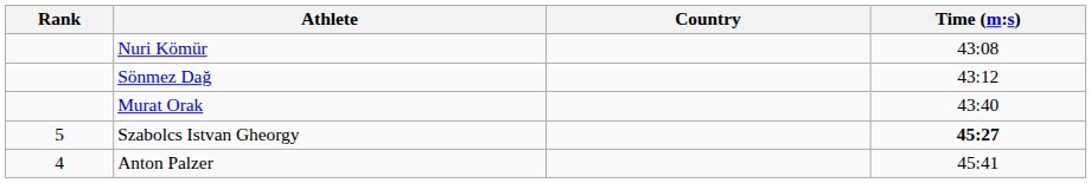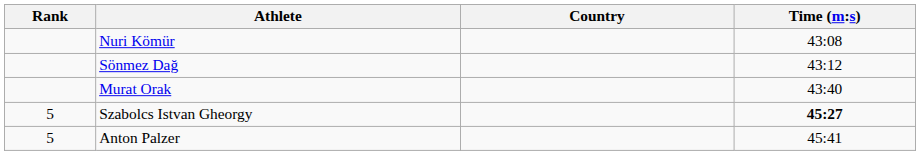Anton Palzer | Rank: 4 -> 5
